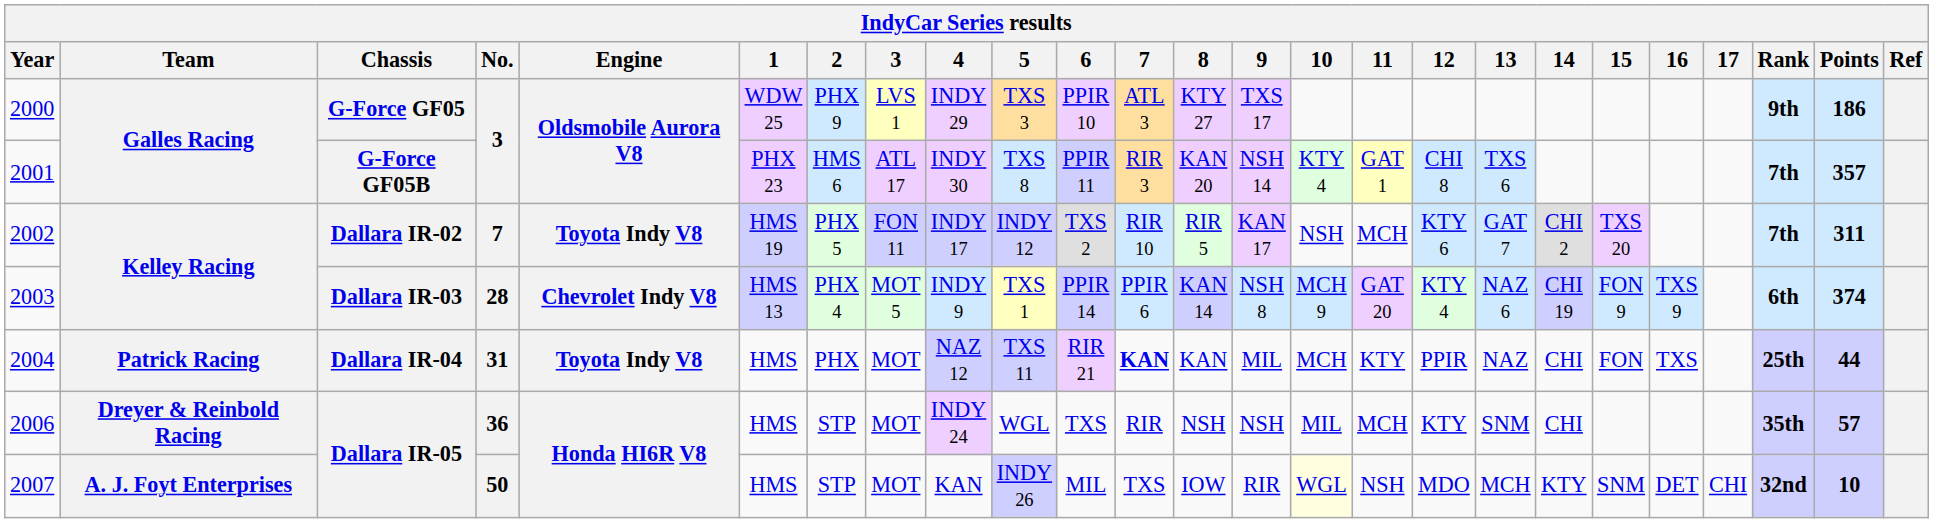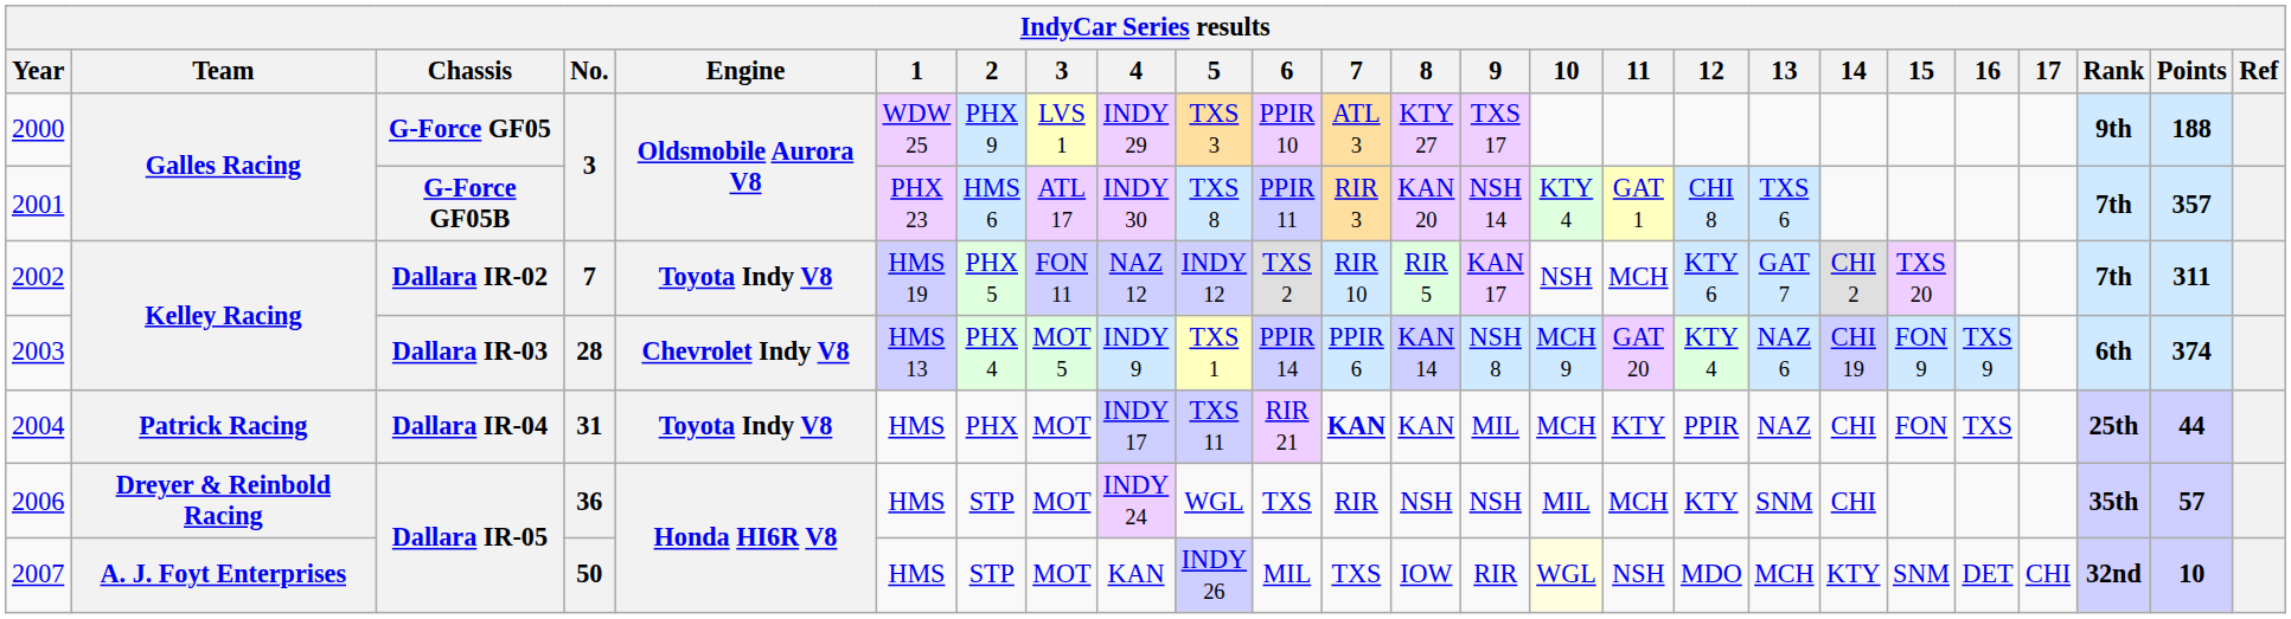2000 | Points: 186 -> 188
2002 | 4: INDY 17 -> NAZ 12
2004 | 4: NAZ 12 -> INDY 17
